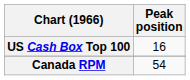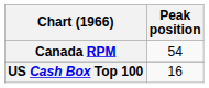rows swapped: Canada RPM <-> US Cash Box Top 100
